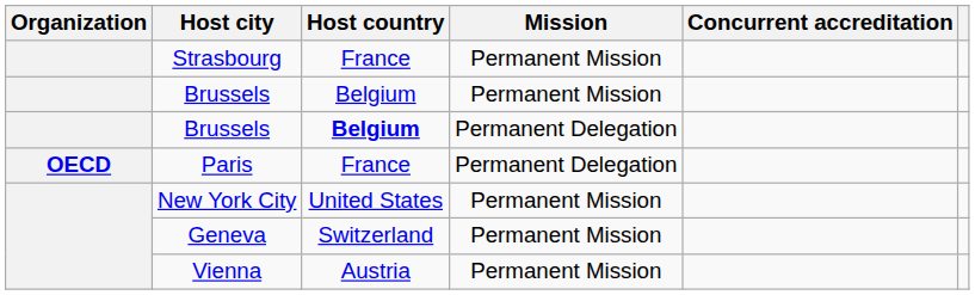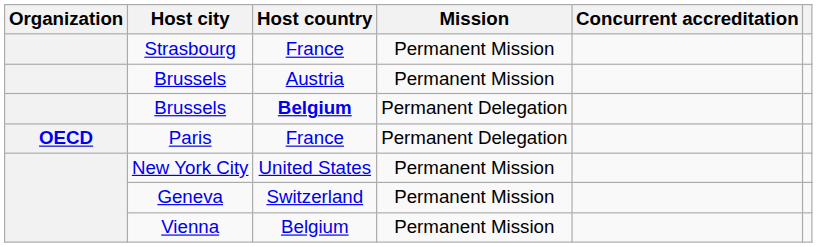Brussels / Permanent Mission | Host country: Belgium -> Austria
Vienna | Host country: Austria -> Belgium
